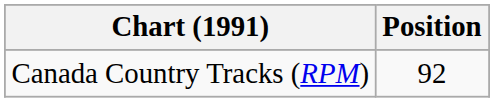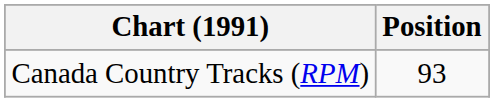Canada Country Tracks (RPM) | Position: 92 -> 93
